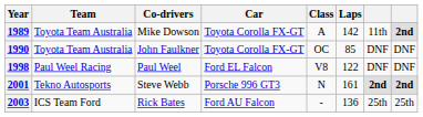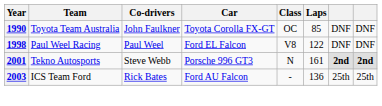- row: 1989 | Toyota Team Australia | Mike Dowson | Toyota Corolla FX-GT | A | 142 | 11th | 2nd
